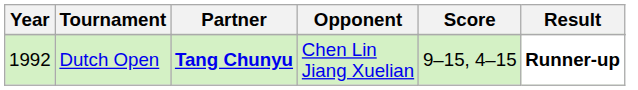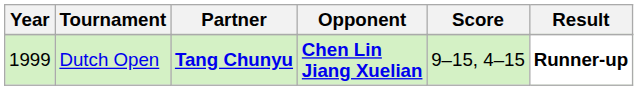Dutch Open | Year: 1992 -> 1999
Dutch Open | Opponent: normal -> bold
